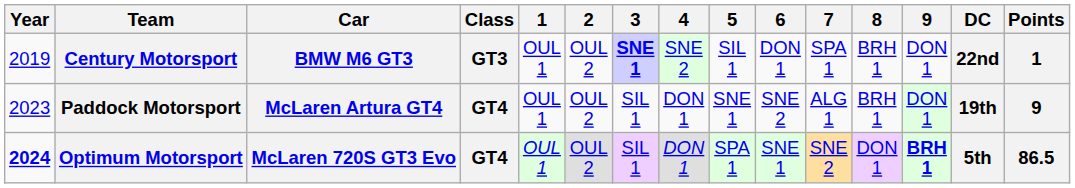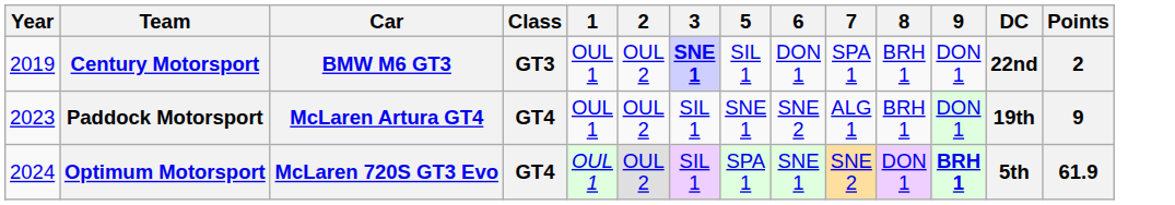- column: 4 | SNE 2 | DON 1 | DON 1
Century Motorsport | Points: 1 -> 2
Optimum Motorsport | Year: bold -> normal
Optimum Motorsport | Points: 86.5 -> 61.9
